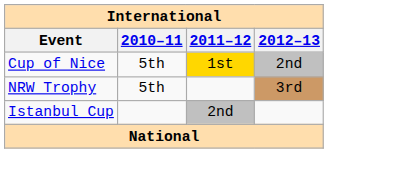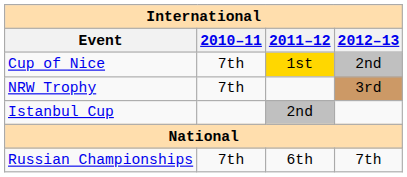Cup of Nice | 2010–11: 5th -> 7th
NRW Trophy | 2010–11: 5th -> 7th
+ row: Russian Championships | 7th | 6th | 7th
